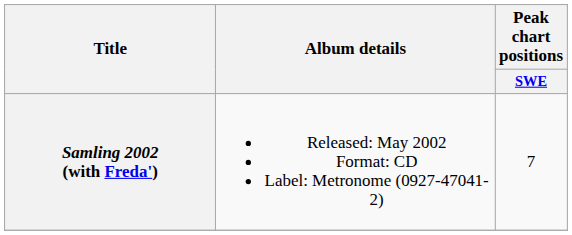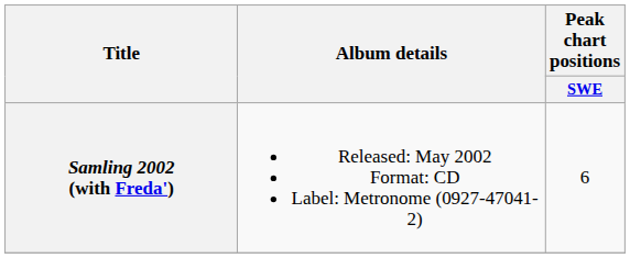Samling 2002 (with Freda') | Peak chart positions / SWE: 7 -> 6
